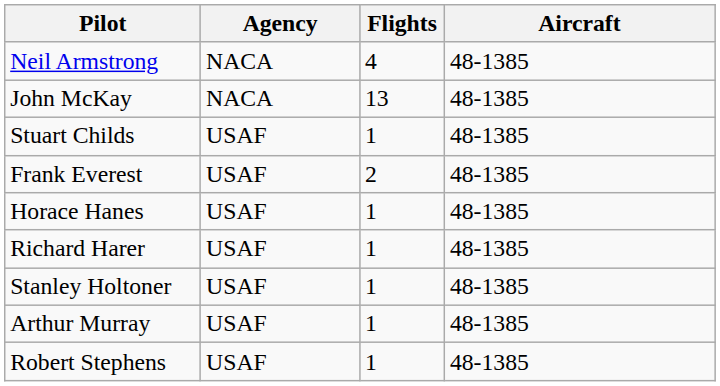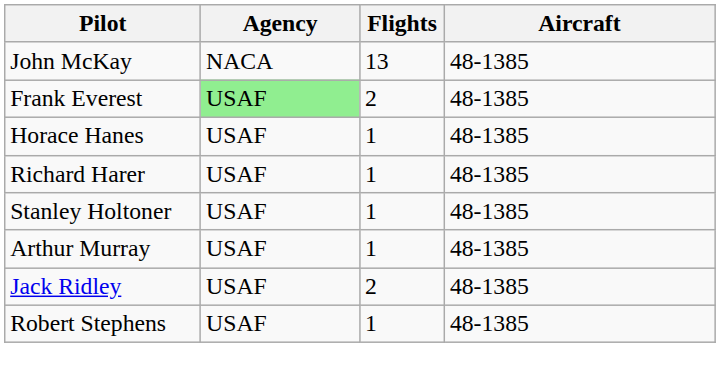- row: Neil Armstrong | NACA | 4 | 48-1385
- row: Stuart Childs | USAF | 1 | 48-1385
Frank Everest | Agency: no background -> lightgreen background
+ row: Jack Ridley | USAF | 2 | 48-1385
